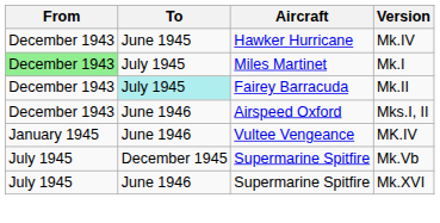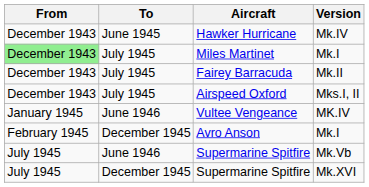Fairey Barracuda | To: paleturquoise background -> no background
Airspeed Oxford | To: June 1946 -> July 1945
+ row: February 1945 | December 1945 | Avro Anson | Mk.I
Supermarine Spitfire / Mk.Vb | To: December 1945 -> June 1946
Supermarine Spitfire / Mk.XVI | To: June 1946 -> December 1945
